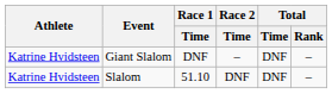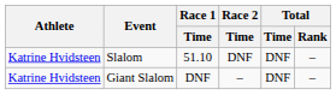rows swapped: Giant Slalom <-> Slalom
